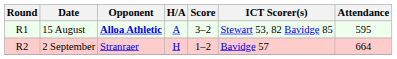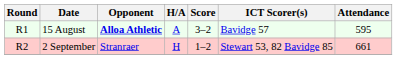15 August | ICT Scorer(s): Stewart 53, 82 Bavidge 85 -> Bavidge 57
2 September | ICT Scorer(s): Bavidge 57 -> Stewart 53, 82 Bavidge 85
2 September | Attendance: 664 -> 661
